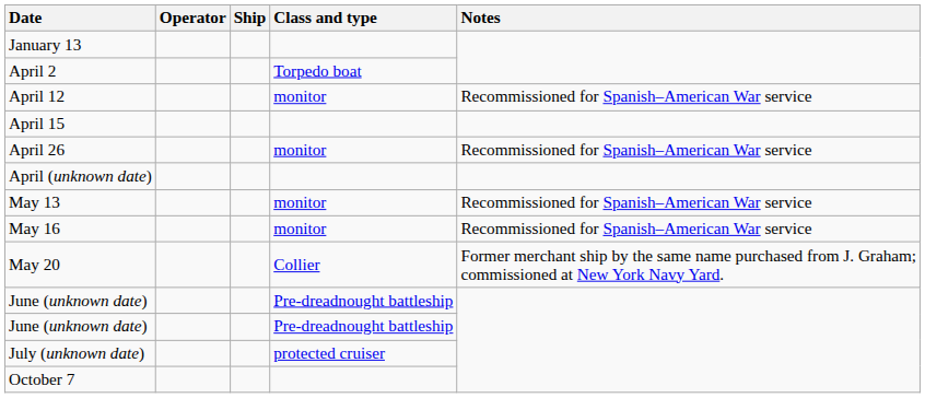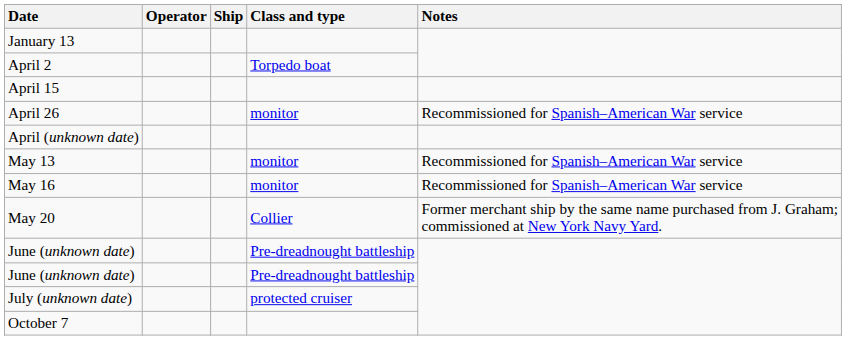- row: April 12 | monitor | Recommissioned for Spanish–American War service
